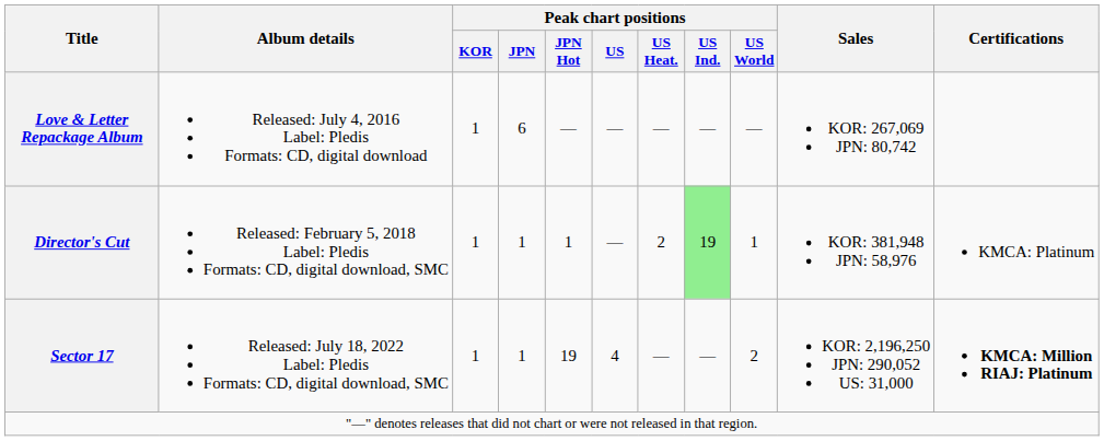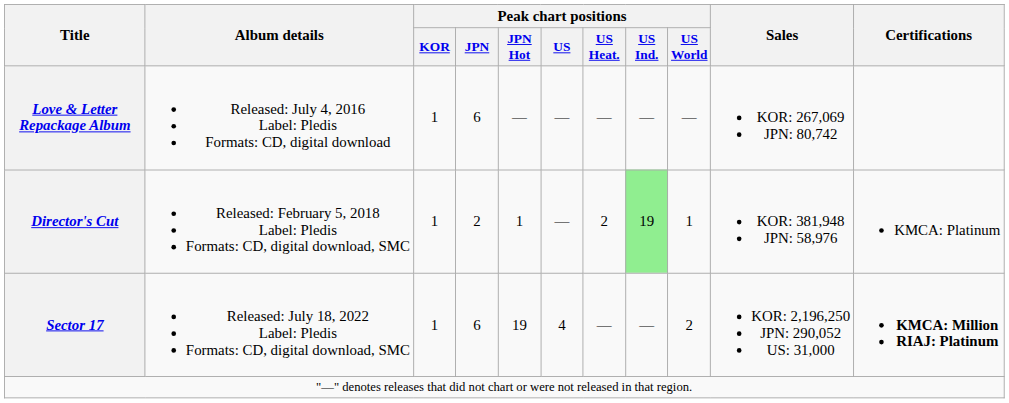Director's Cut | Peak chart positions / JPN: 1 -> 2
Sector 17 | Peak chart positions / JPN: 1 -> 6
